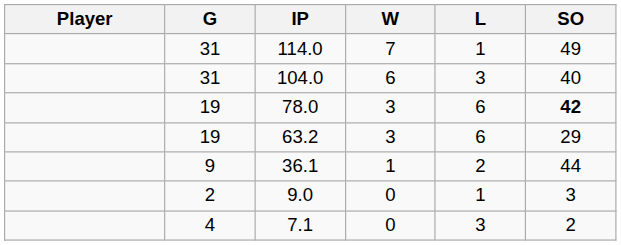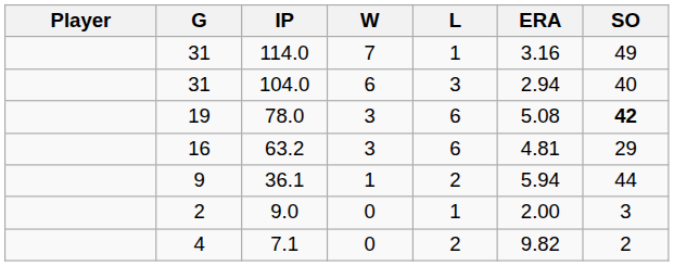+ column: ERA | 3.16 | 2.94 | 5.08 | 4.81 | 5.94 | 2.00 | 9.82
63.2 | G: 19 -> 16
7.1 | L: 3 -> 2
